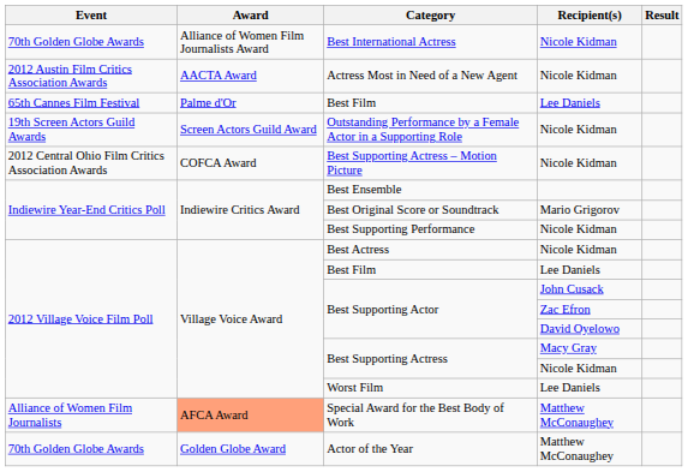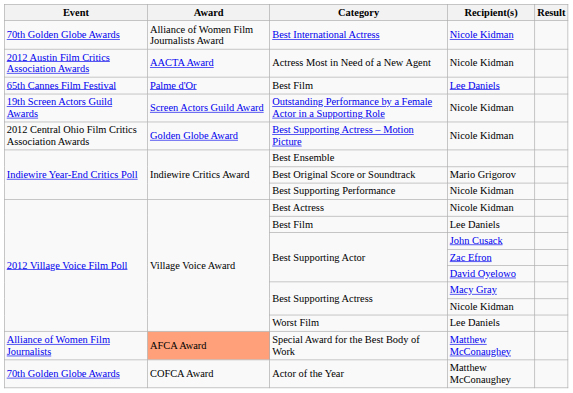Best Supporting Actress – Motion Picture | Award: COFCA Award -> Golden Globe Award
Actor of the Year | Award: Golden Globe Award -> COFCA Award
